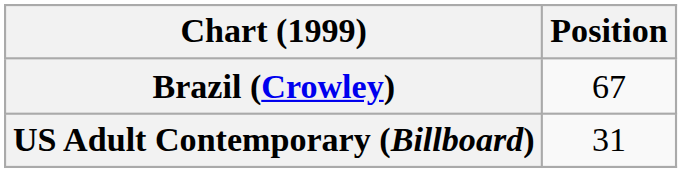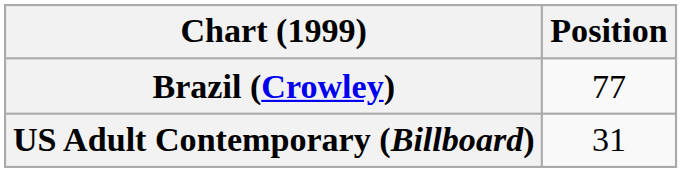Brazil (Crowley) | Position: 67 -> 77
